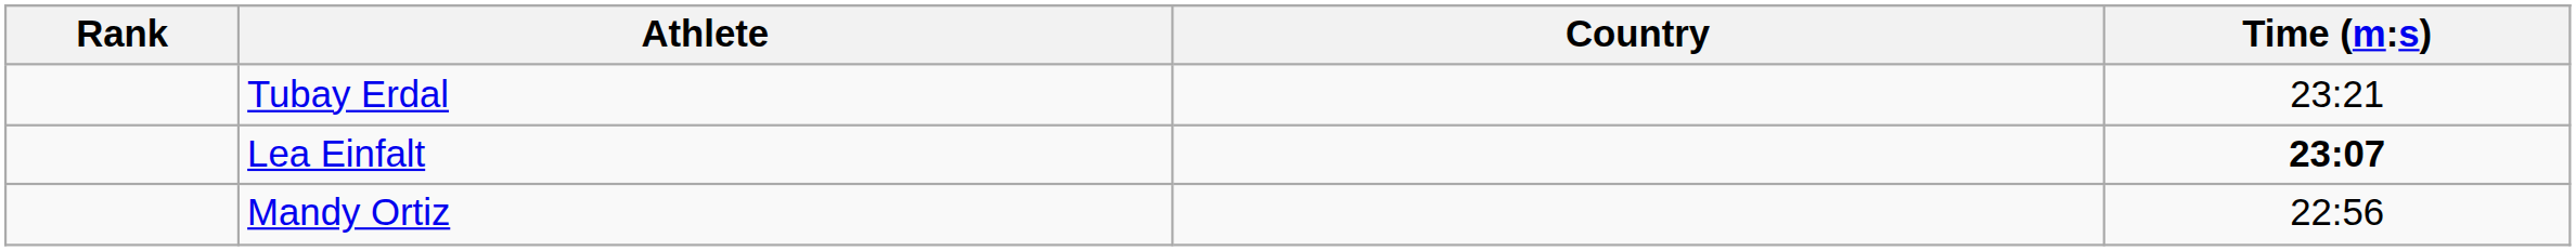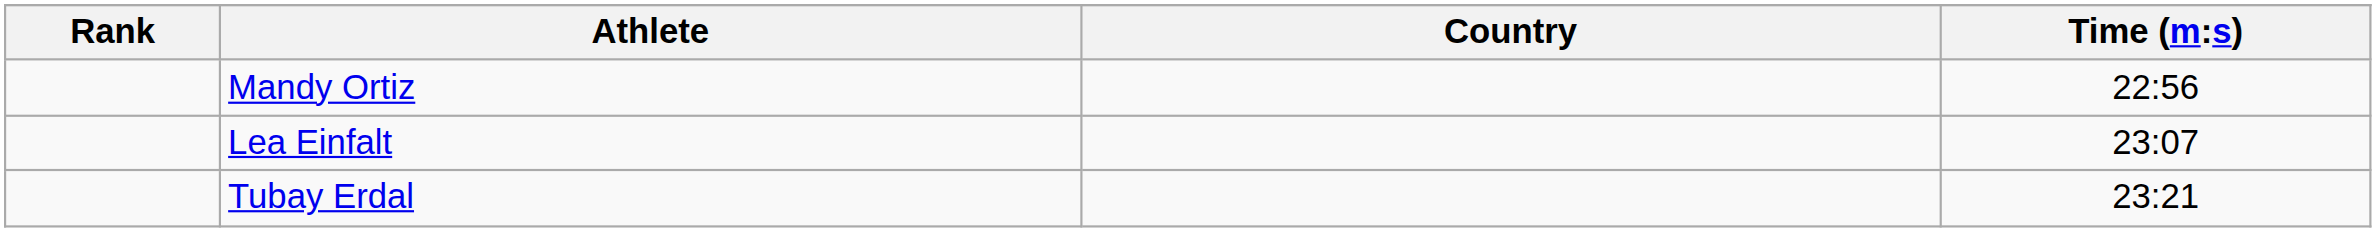rows swapped: Mandy Ortiz <-> Tubay Erdal
Lea Einfalt | Time (m:s): bold -> normal
